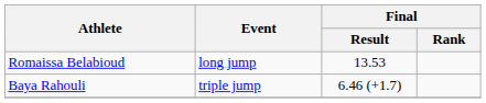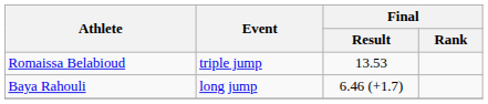Romaissa Belabioud | Event: long jump -> triple jump
Baya Rahouli | Event: triple jump -> long jump
